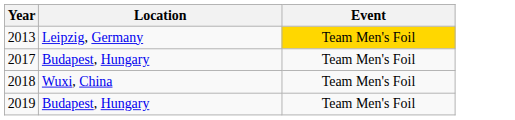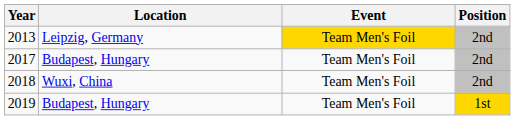+ column: Position | 2nd | 2nd | 2nd | 1st
